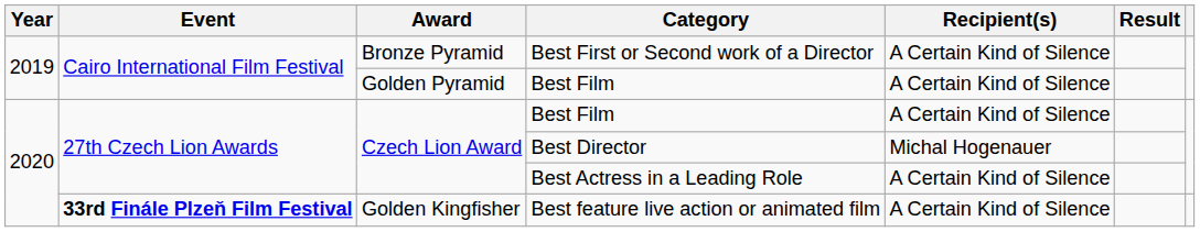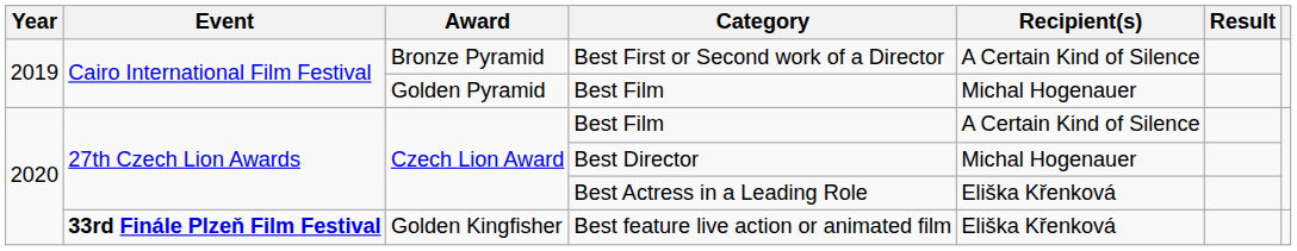Golden Pyramid / Best Film | Recipient(s): A Certain Kind of Silence -> Michal Hogenauer
Best Actress in a Leading Role | Recipient(s): A Certain Kind of Silence -> Eliška Křenková
Best feature live action or animated film | Recipient(s): A Certain Kind of Silence -> Eliška Křenková
